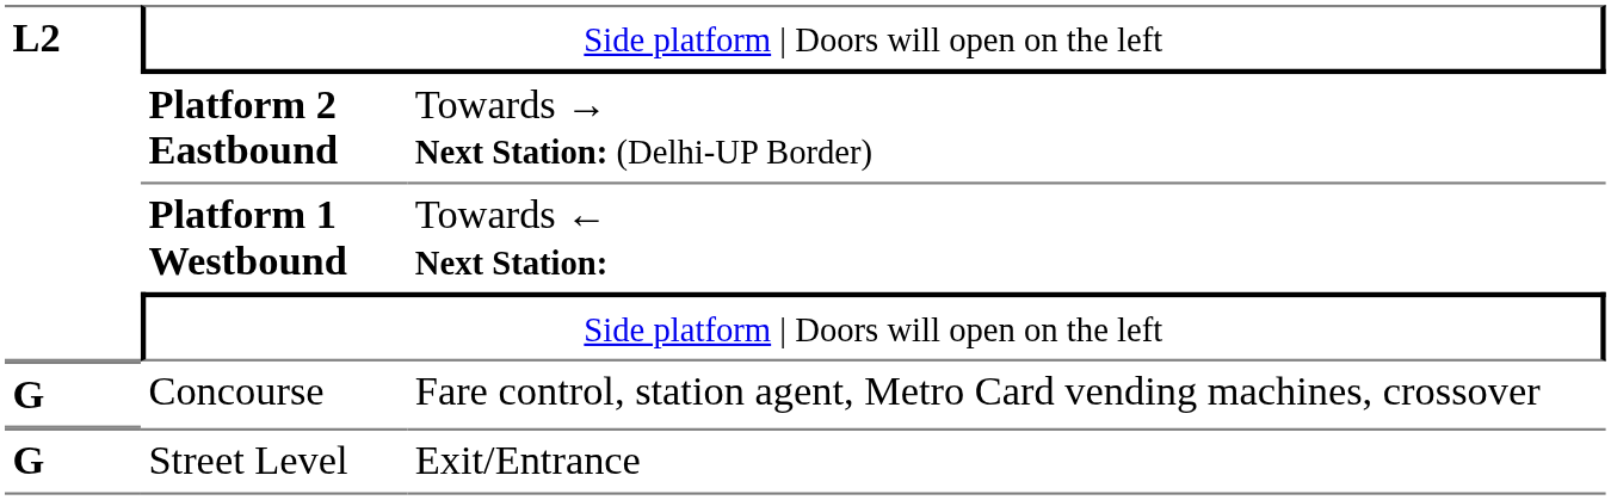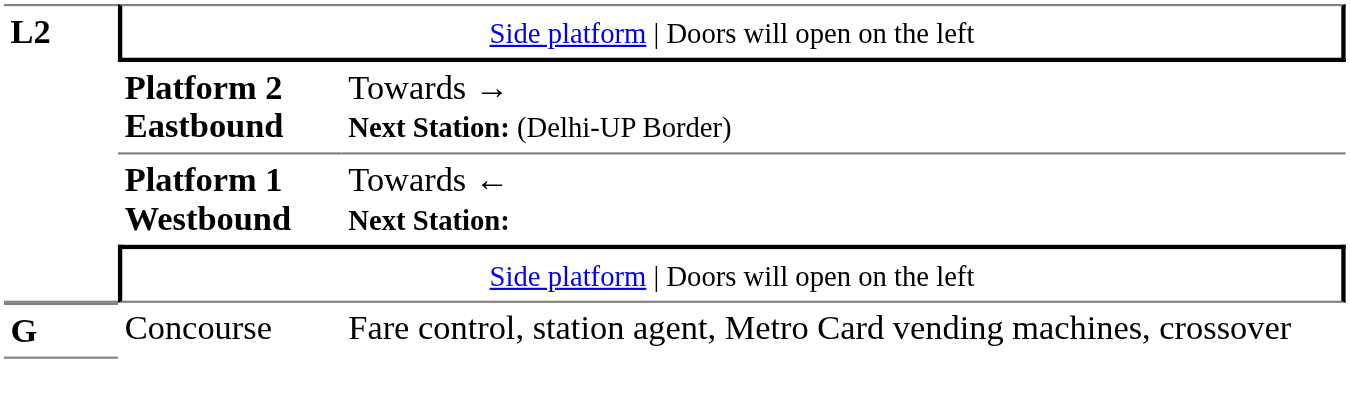- row: G | Street Level | Exit/Entrance
